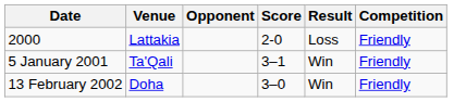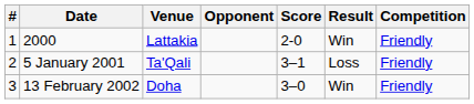+ column: # | 1 | 2 | 3
2000 | Result: Loss -> Win
5 January 2001 | Result: Win -> Loss
